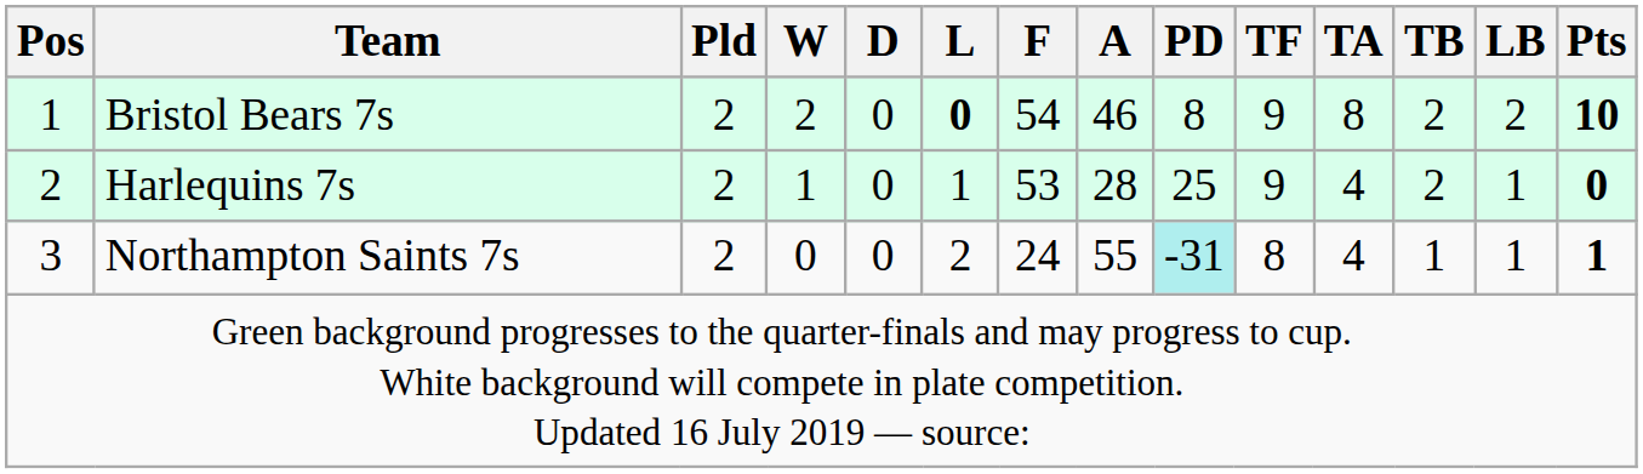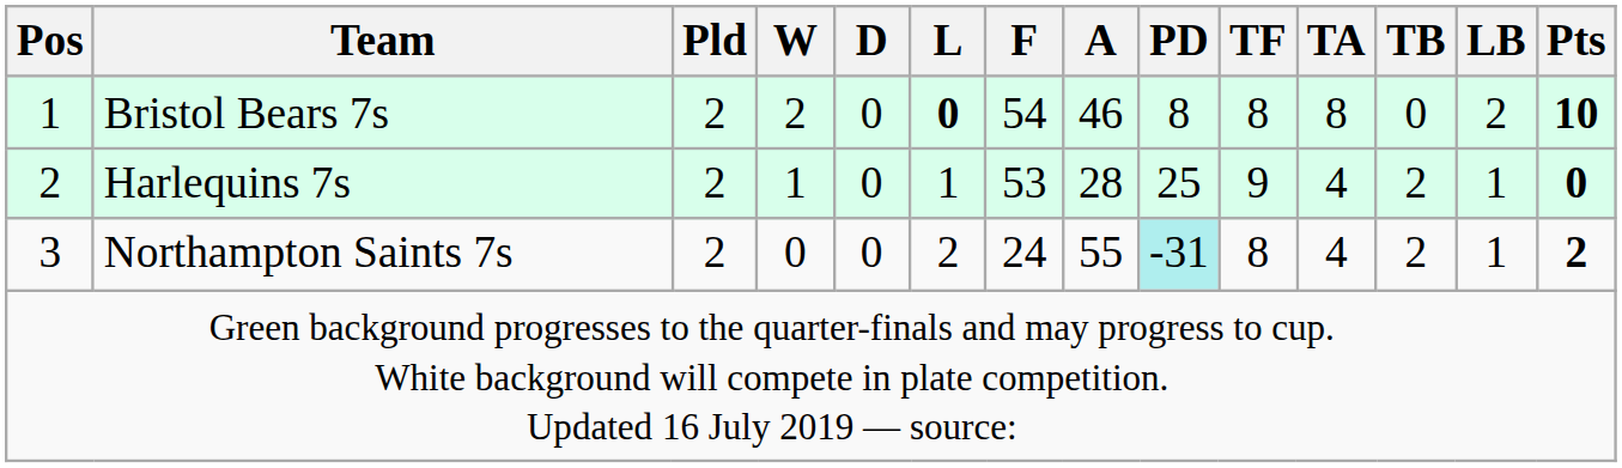Bristol Bears 7s | TF: 9 -> 8
Bristol Bears 7s | TB: 2 -> 0
Northampton Saints 7s | TB: 1 -> 2
Northampton Saints 7s | Pts: 1 -> 2
